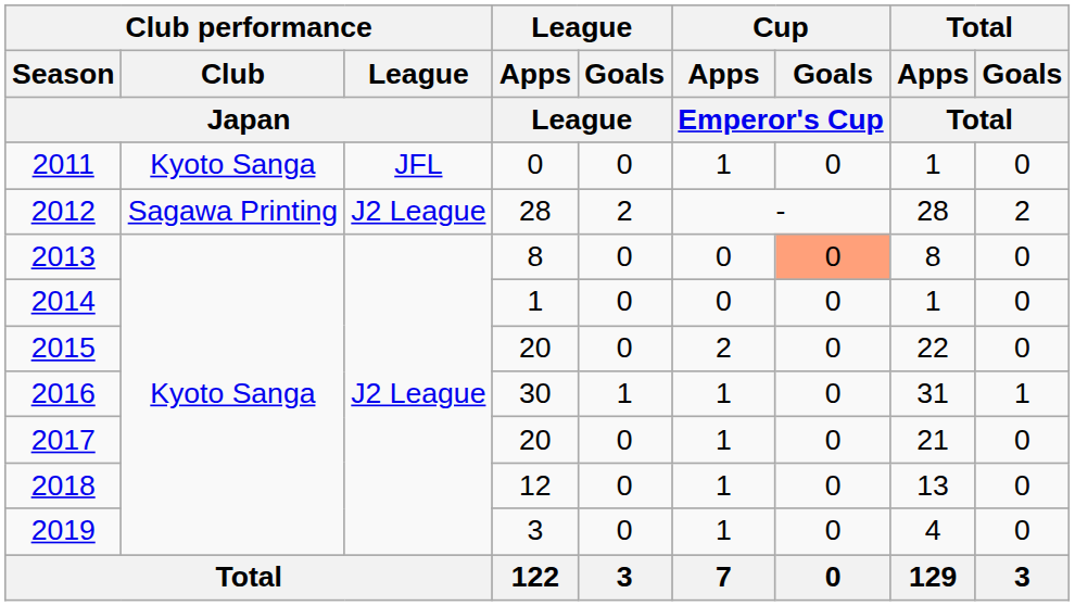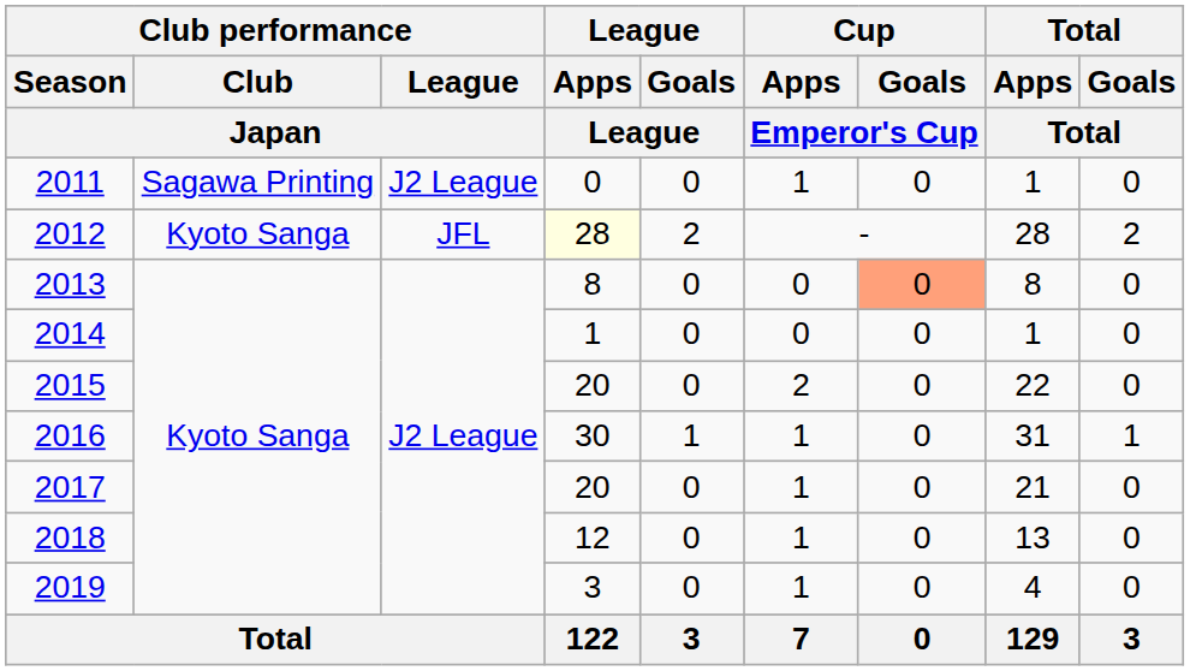2011 | Club performance / Club / Japan: Kyoto Sanga -> Sagawa Printing
2011 | Club performance / League / Japan: JFL -> J2 League
2012 | Club performance / Club / Japan: Sagawa Printing -> Kyoto Sanga
2012 | Club performance / League / Japan: J2 League -> JFL
2012 | League / Apps / League: no background -> lightyellow background
